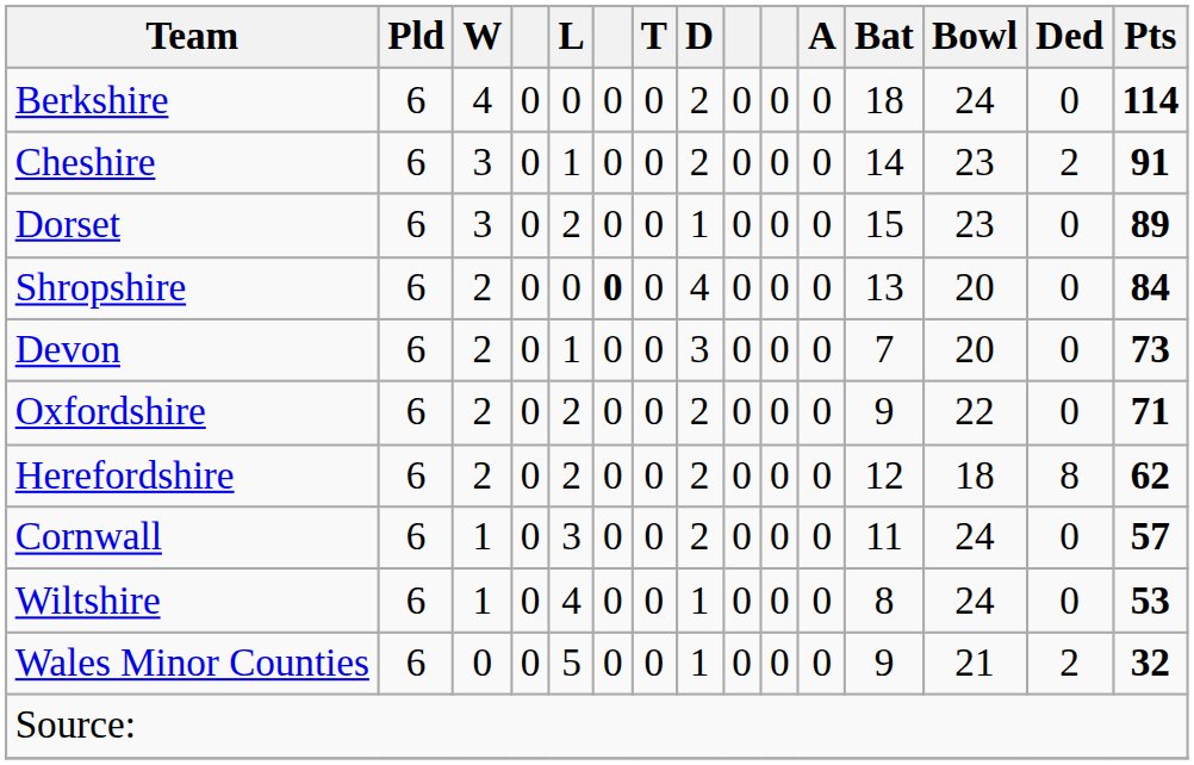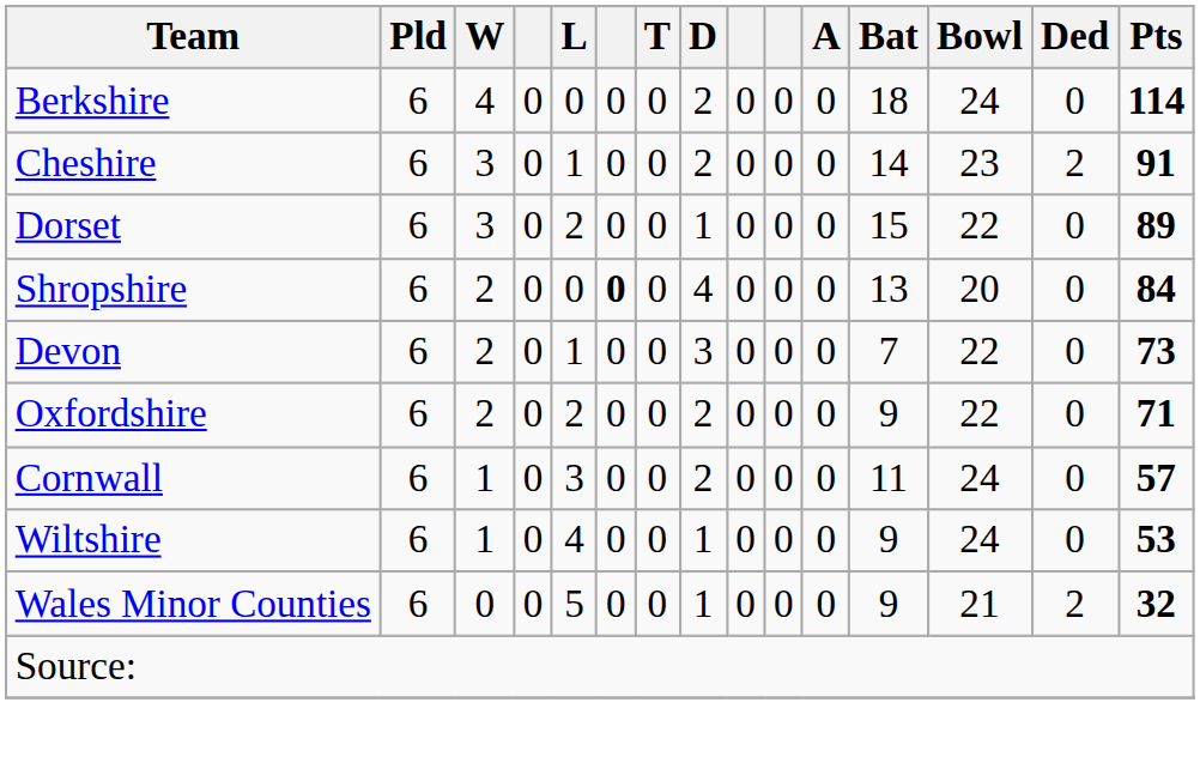Dorset | Bowl: 23 -> 22
Devon | Bowl: 20 -> 22
- row: Herefordshire | 6 | 2 | 0 | 2 | 0 | 0 | 2 | 0 | 0 | 0 | 12 | 18 | 8 | 62
Wiltshire | Bat: 8 -> 9
